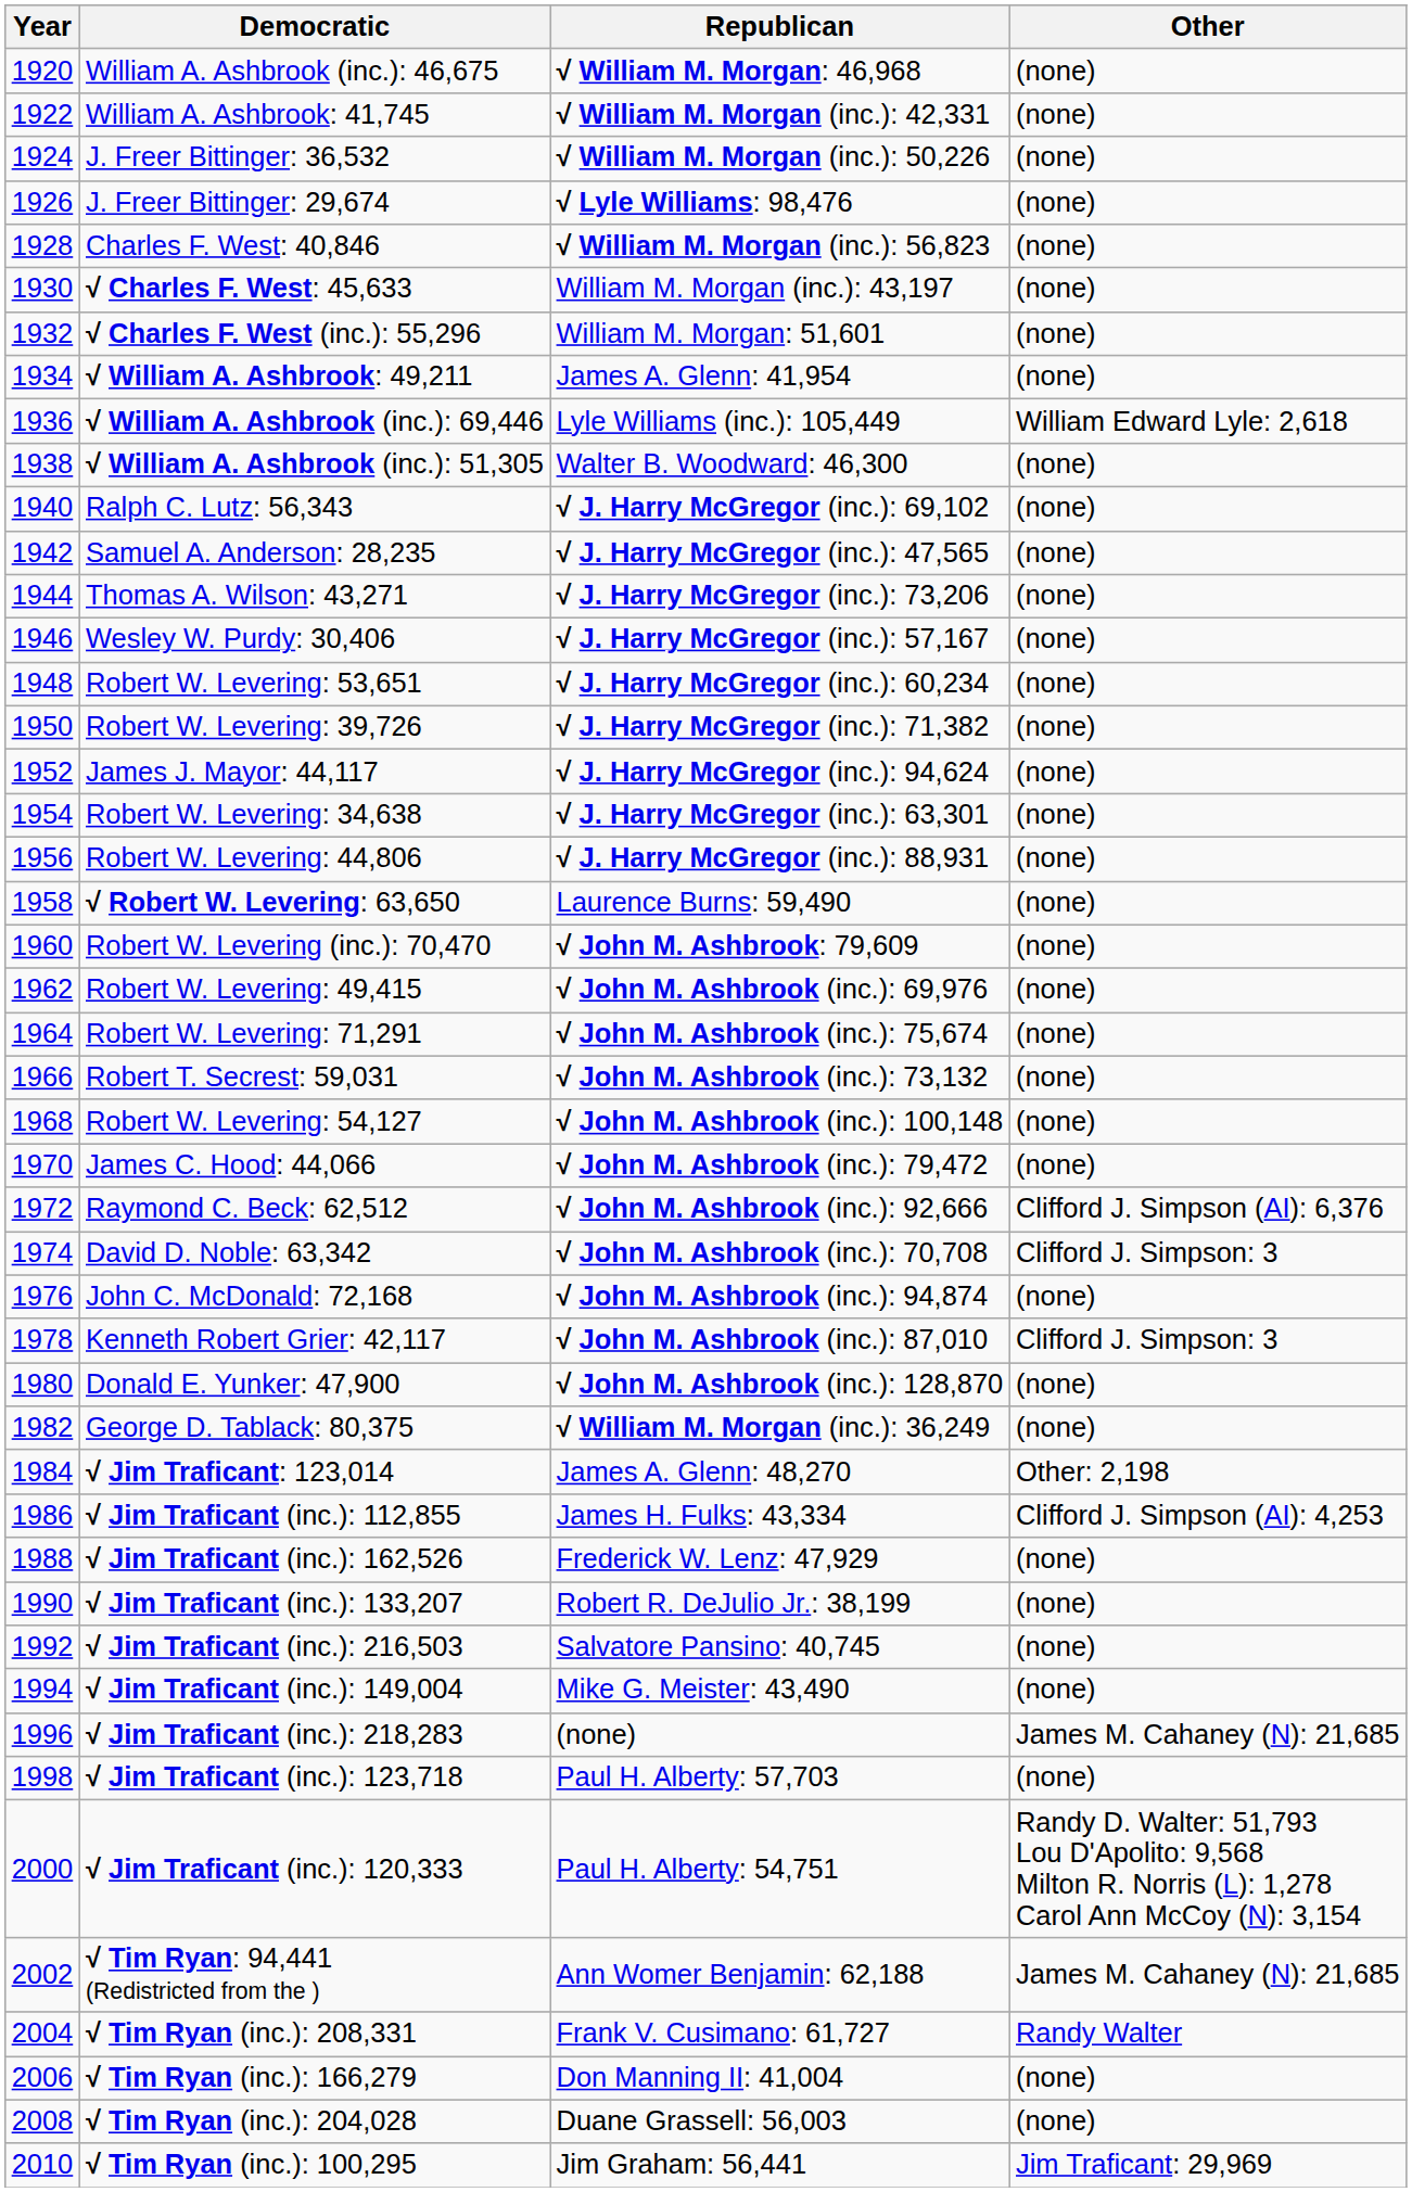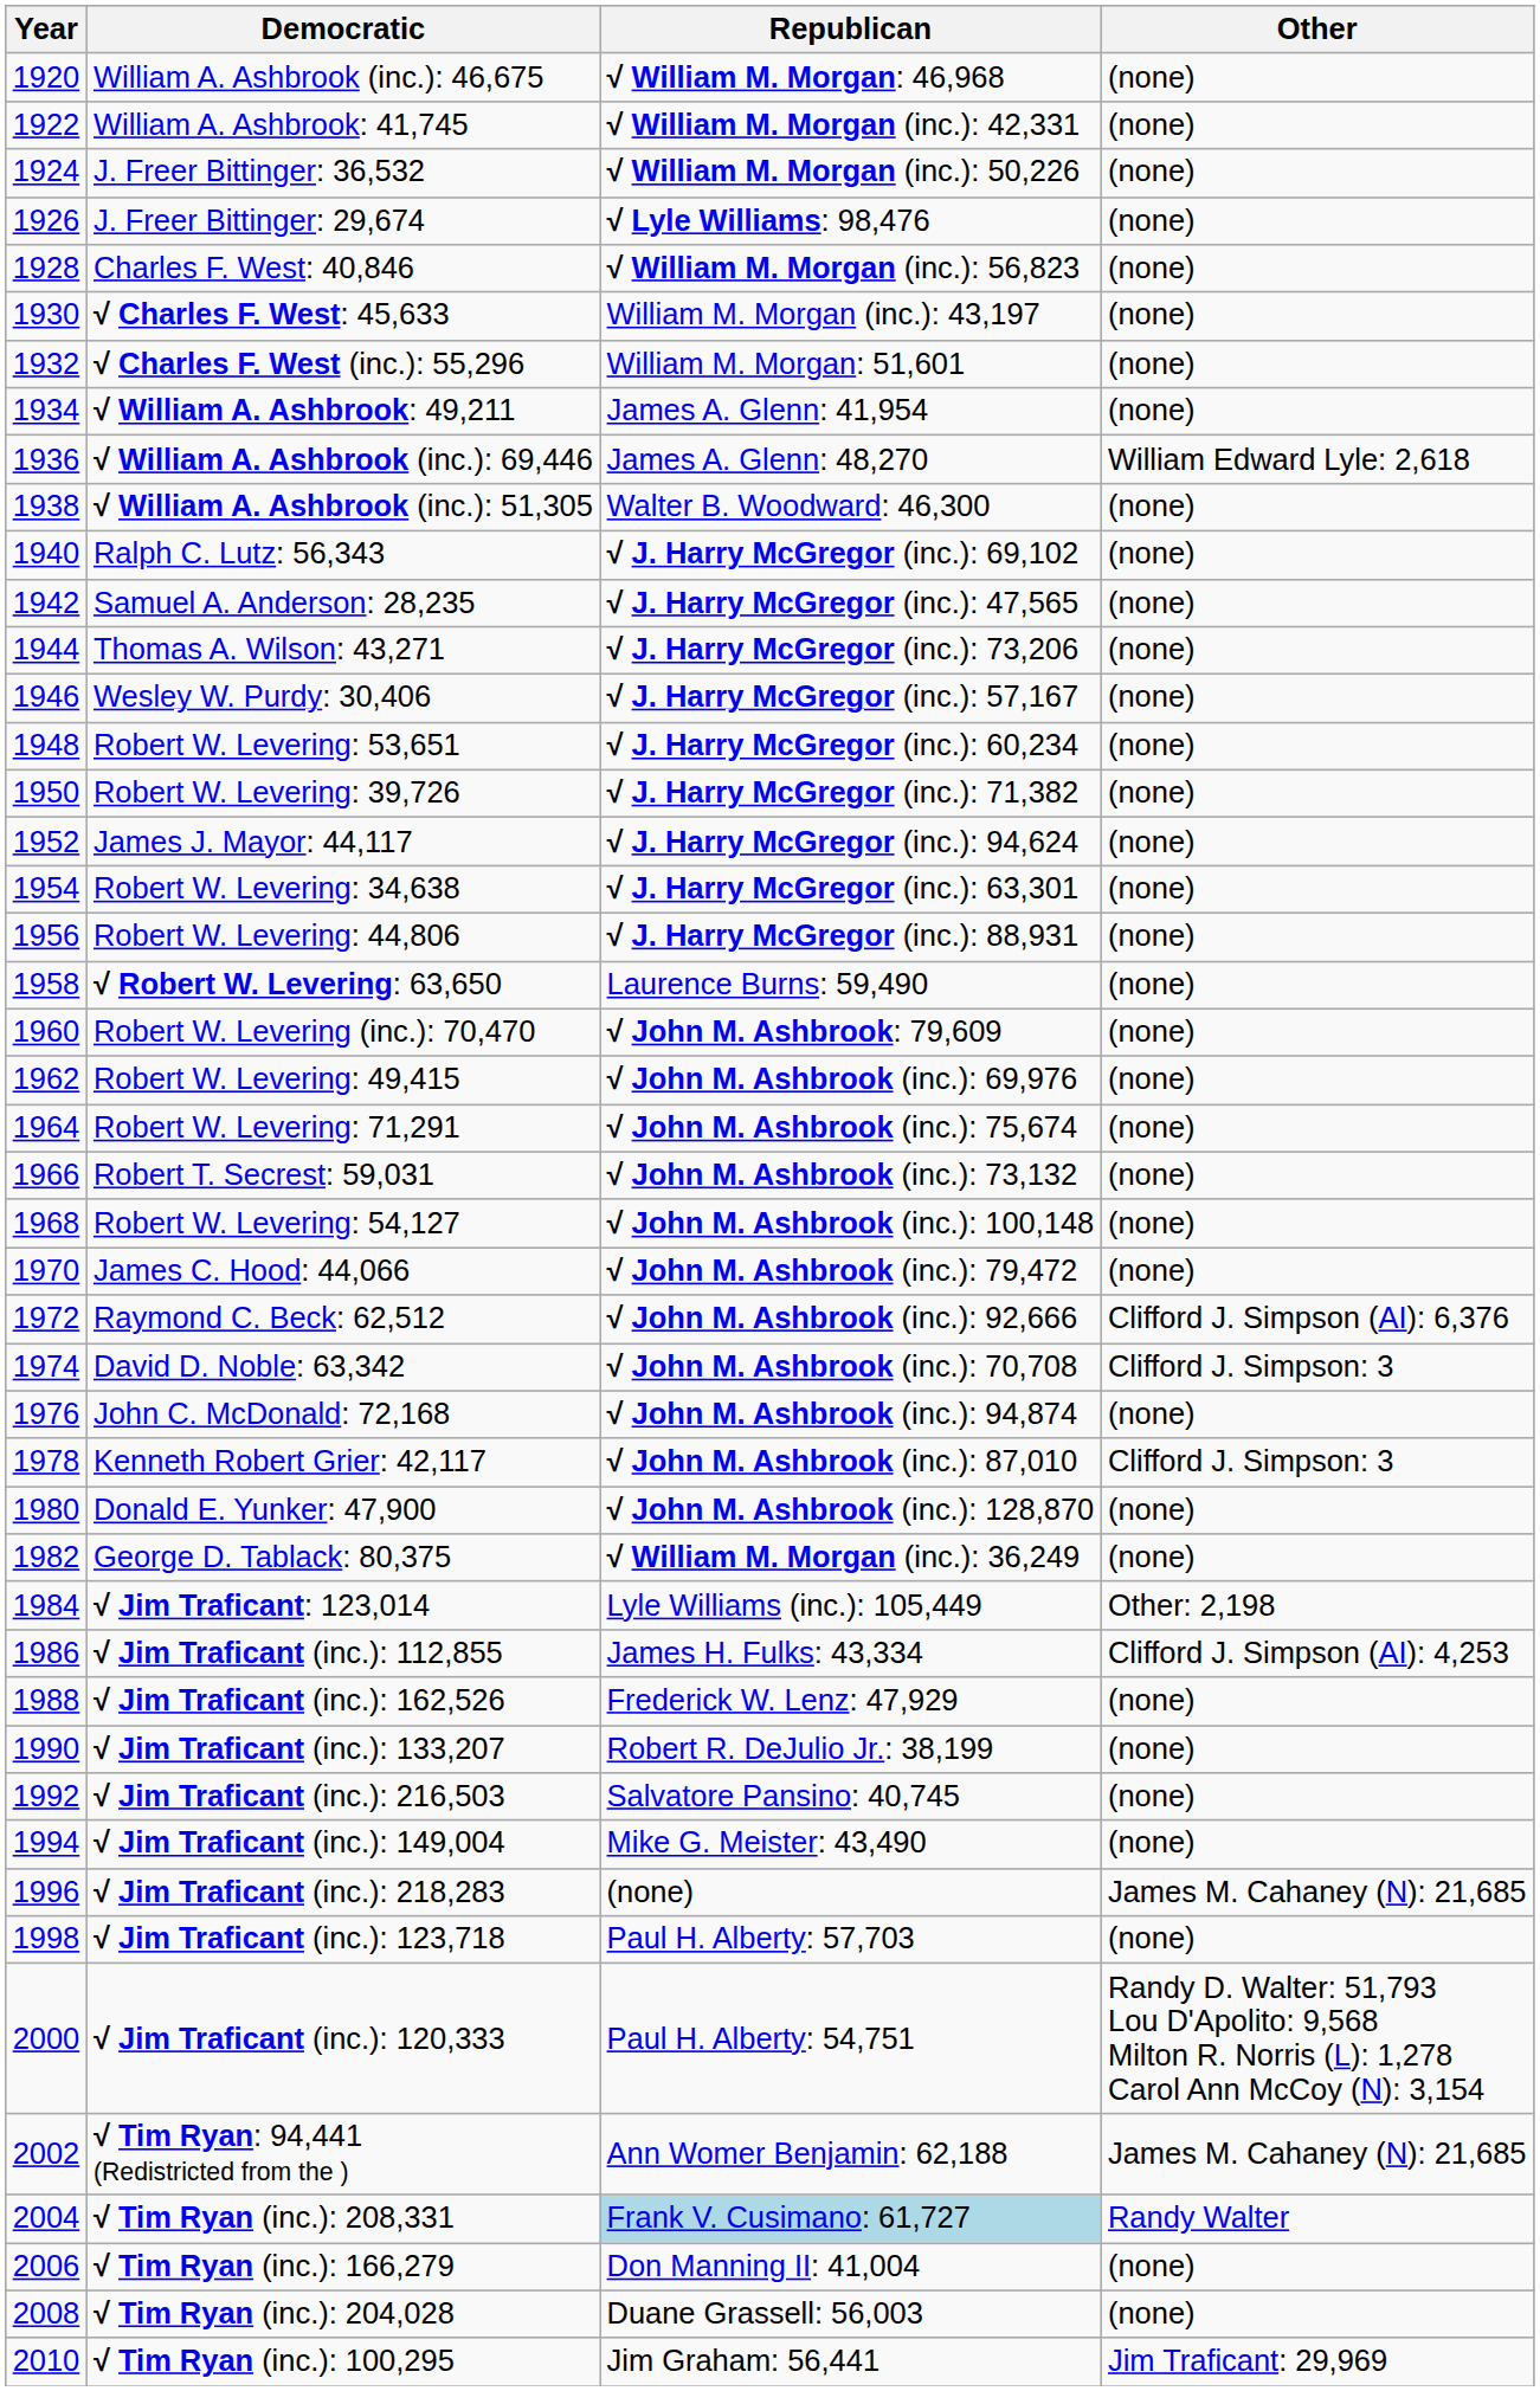√ William A. Ashbrook (inc.): 69,446 | Republican: Lyle Williams (inc.): 105,449 -> James A. Glenn: 48,270
√ Jim Traficant: 123,014 | Republican: James A. Glenn: 48,270 -> Lyle Williams (inc.): 105,449
√ Tim Ryan (inc.): 208,331 | Republican: no background -> lightblue background
